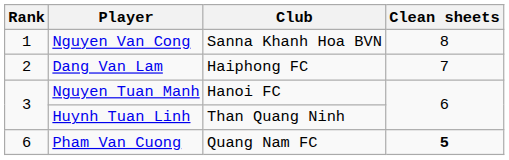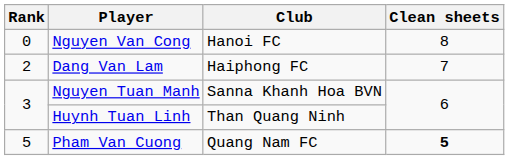Nguyen Van Cong | Rank: 1 -> 0
Nguyen Van Cong | Club: Sanna Khanh Hoa BVN -> Hanoi FC
Nguyen Tuan Manh | Club: Hanoi FC -> Sanna Khanh Hoa BVN
Pham Van Cuong | Rank: 6 -> 5
